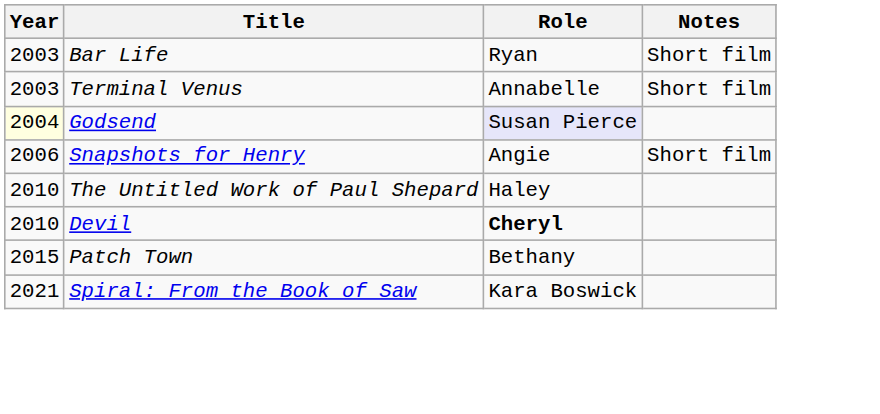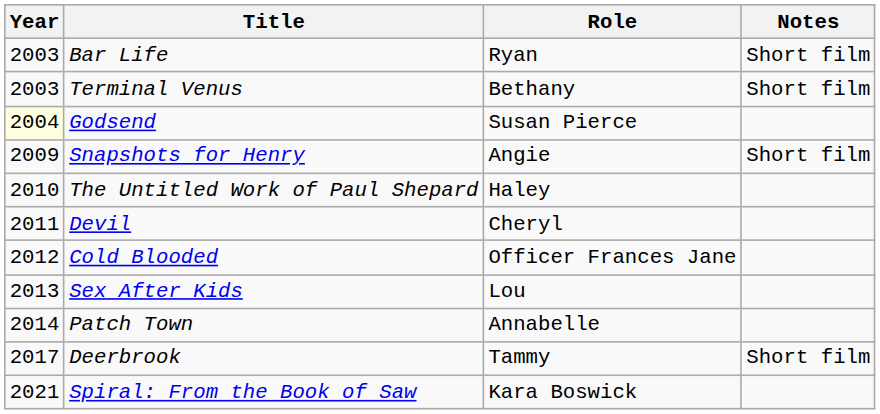Terminal Venus | Role: Annabelle -> Bethany
Godsend | Role: lavender background -> no background
Snapshots for Henry | Year: 2006 -> 2009
Devil | Year: 2010 -> 2011
Devil | Role: bold -> normal
+ row: 2012 | Cold Blooded | Officer Frances Jane
+ row: 2013 | Sex After Kids | Lou
Patch Town | Year: 2015 -> 2014
Patch Town | Role: Bethany -> Annabelle
+ row: 2017 | Deerbrook | Tammy | Short film
